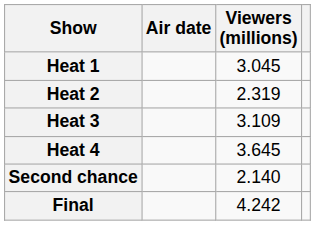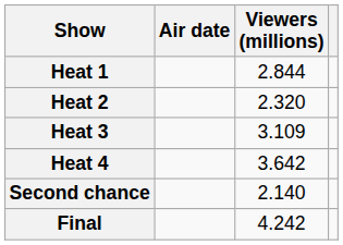Heat 1 | Viewers (millions): 3.045 -> 2.844
Heat 2 | Viewers (millions): 2.319 -> 2.320
Heat 4 | Viewers (millions): 3.645 -> 3.642
